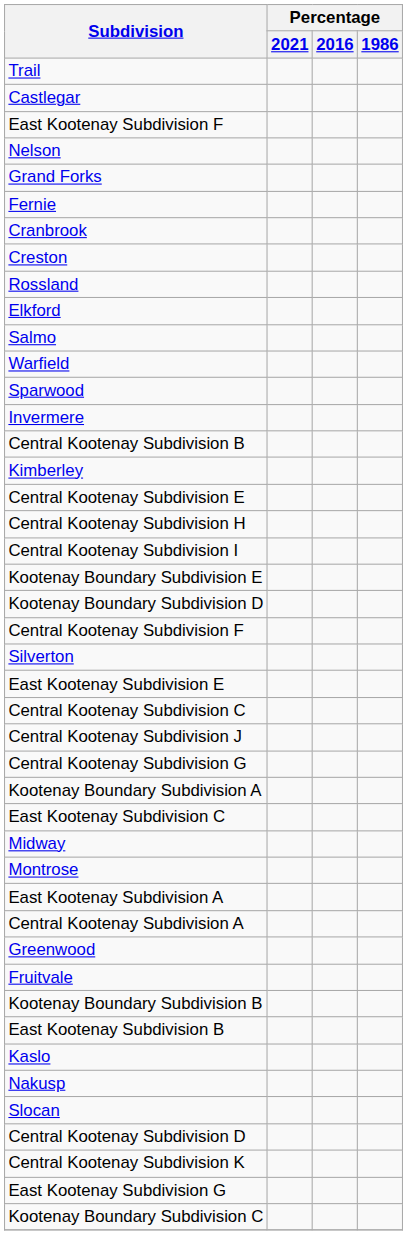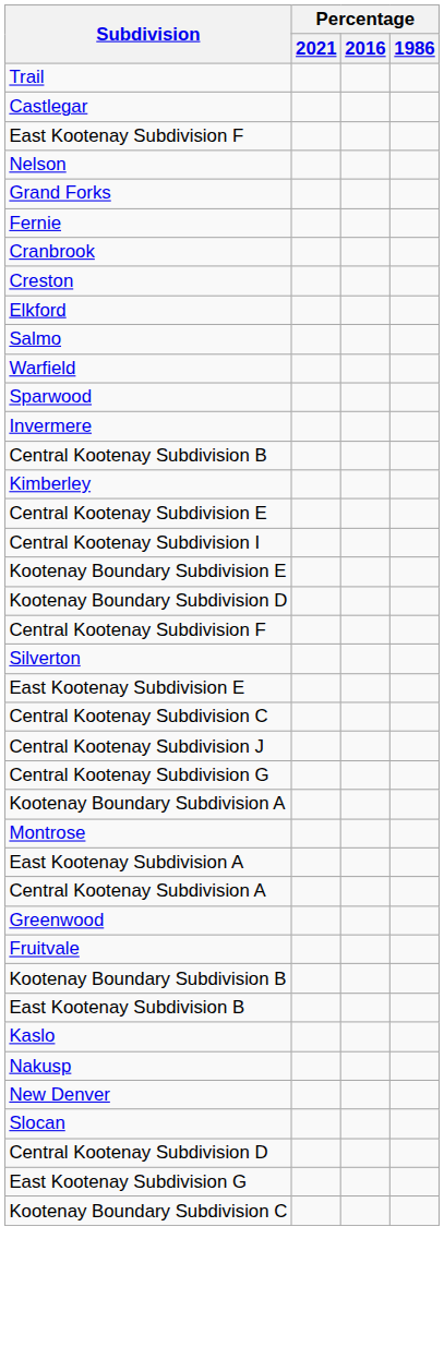- row: Rossland
- row: Central Kootenay Subdivision H
- row: East Kootenay Subdivision C
- row: Midway
+ row: New Denver
- row: Central Kootenay Subdivision K
